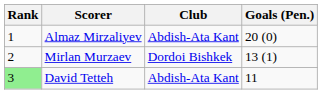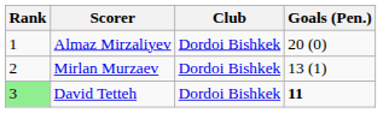Almaz Mirzaliyev | Club: Abdish-Ata Kant -> Dordoi Bishkek
David Tetteh | Club: Abdish-Ata Kant -> Dordoi Bishkek
David Tetteh | Goals (Pen.): normal -> bold
